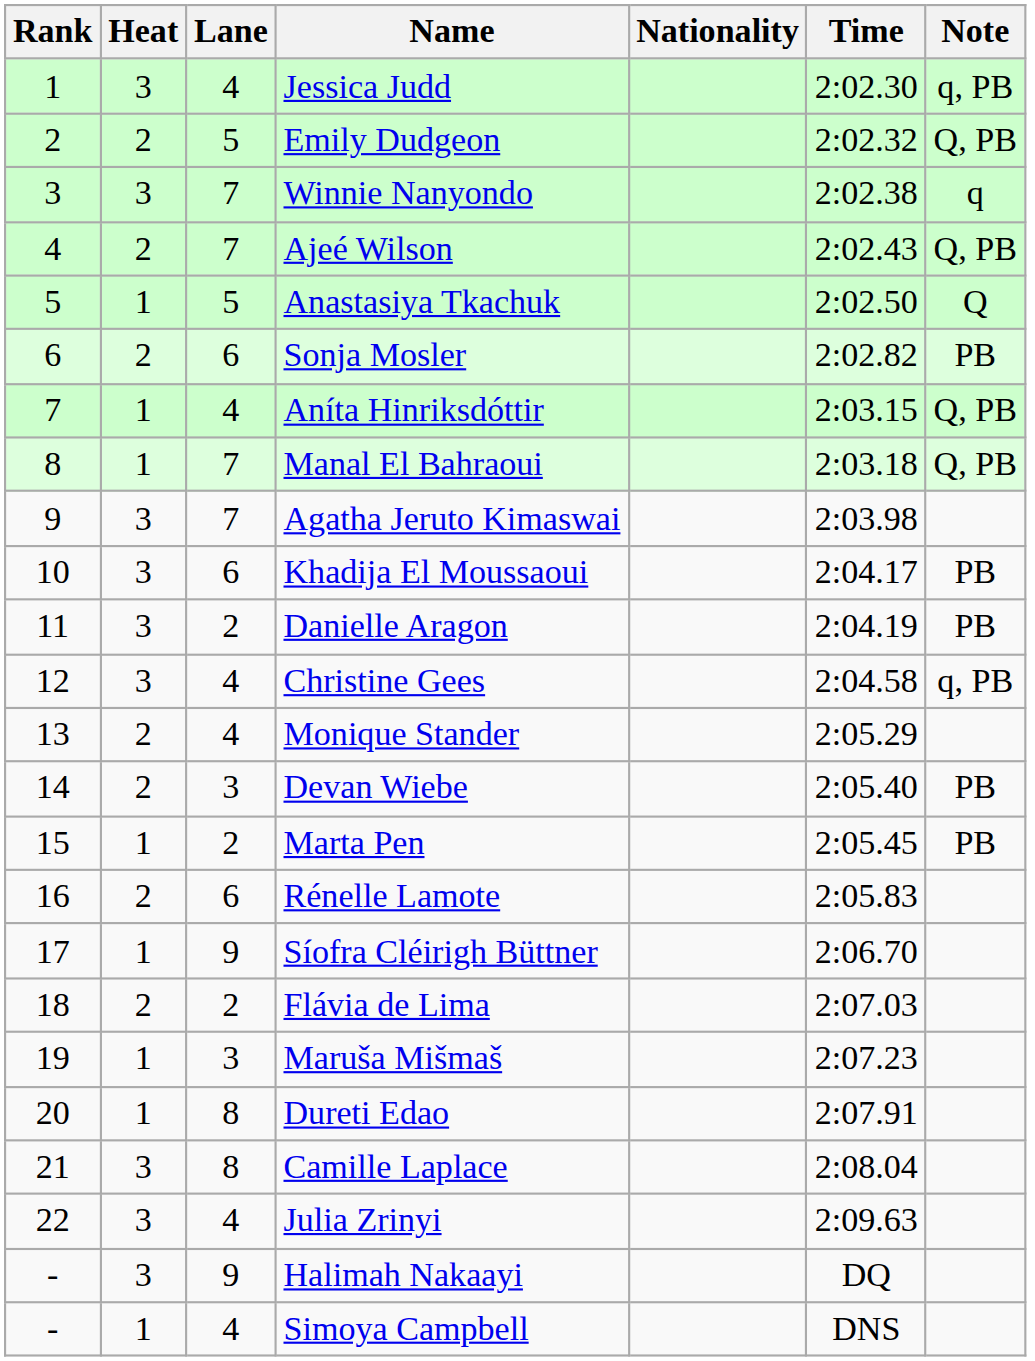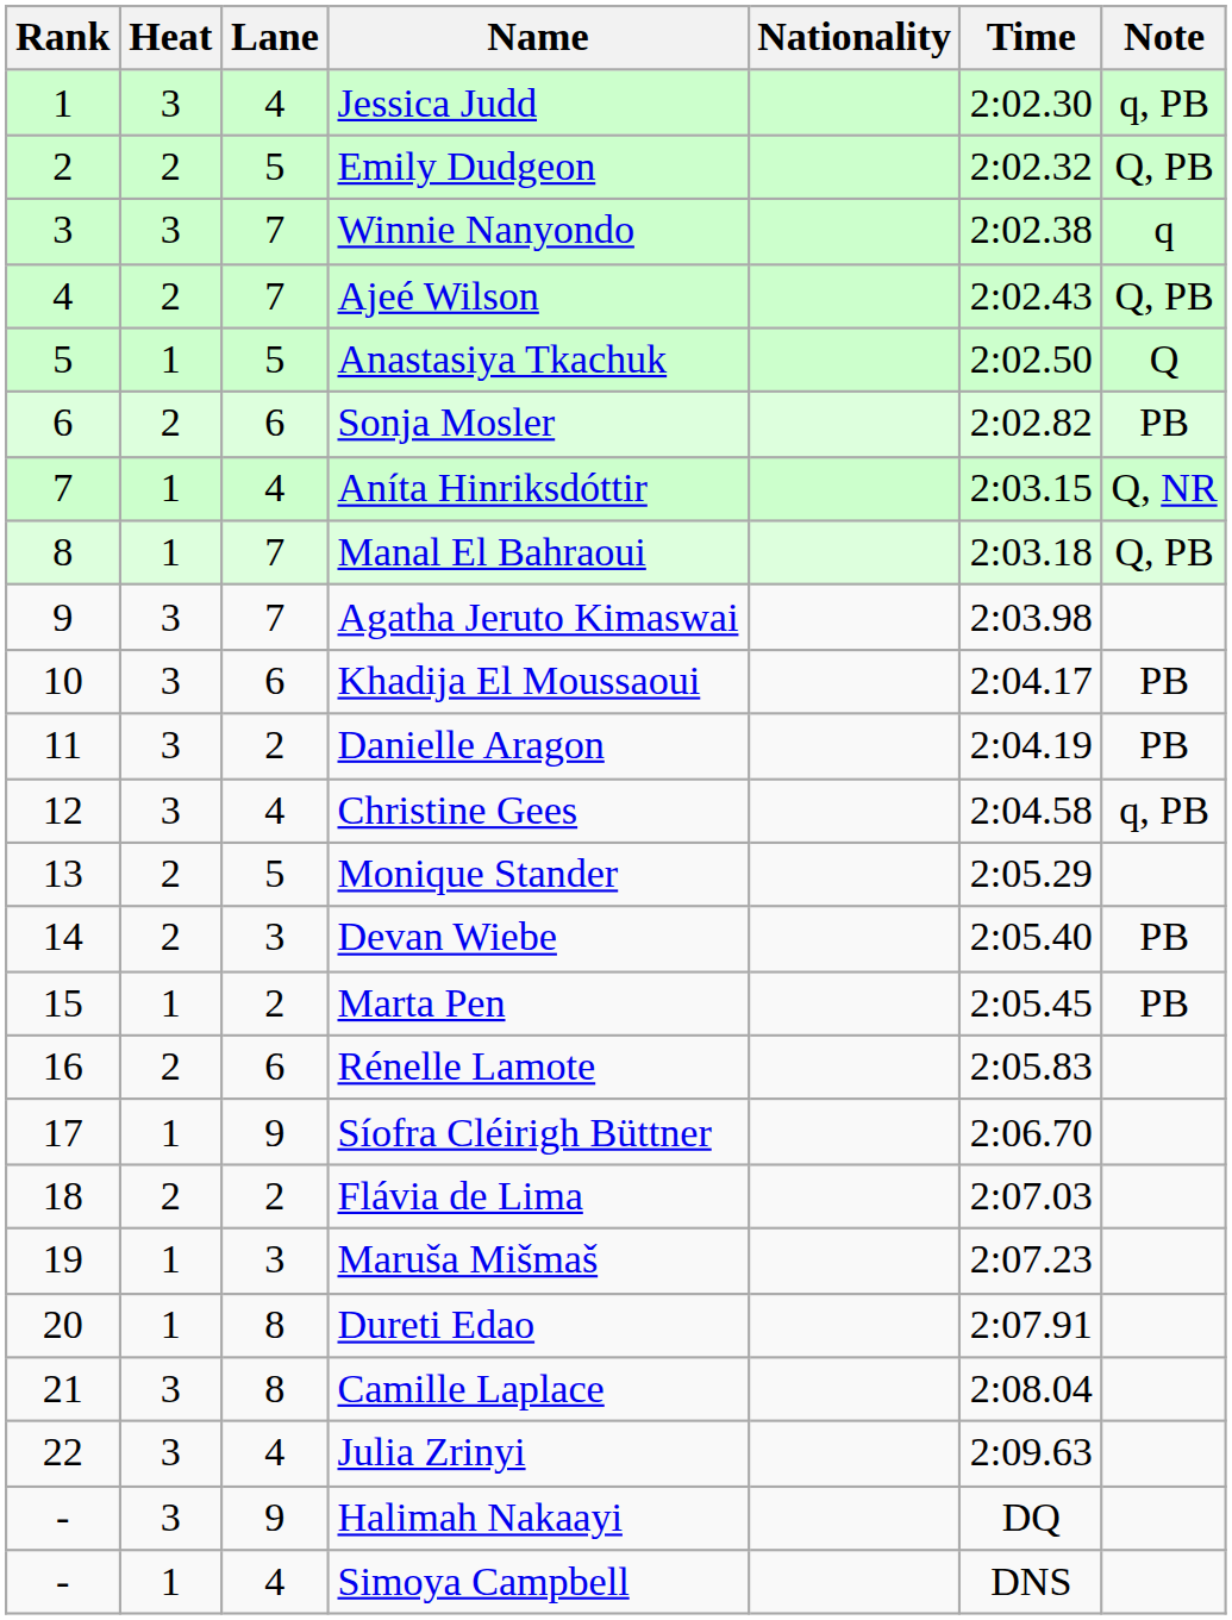Aníta Hinriksdóttir | Note: Q, PB -> Q, NR
Monique Stander | Lane: 4 -> 5
